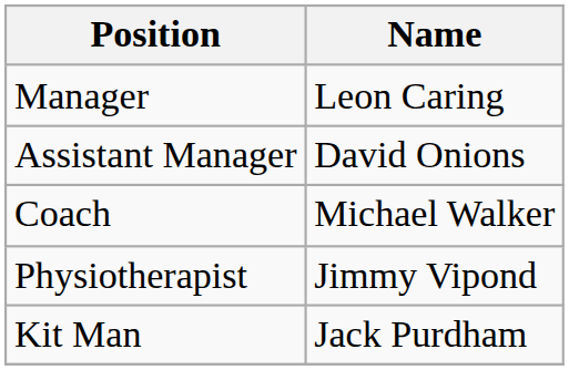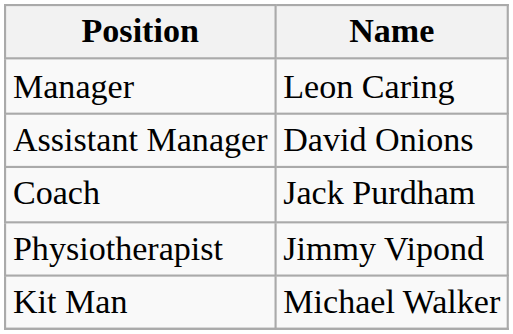Coach | Name: Michael Walker -> Jack Purdham
Kit Man | Name: Jack Purdham -> Michael Walker
